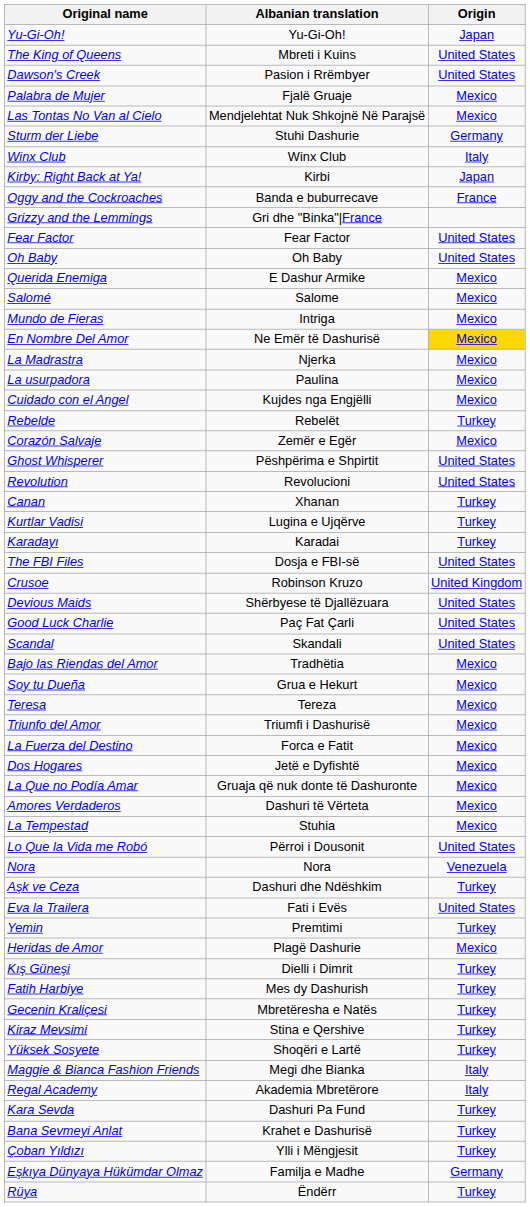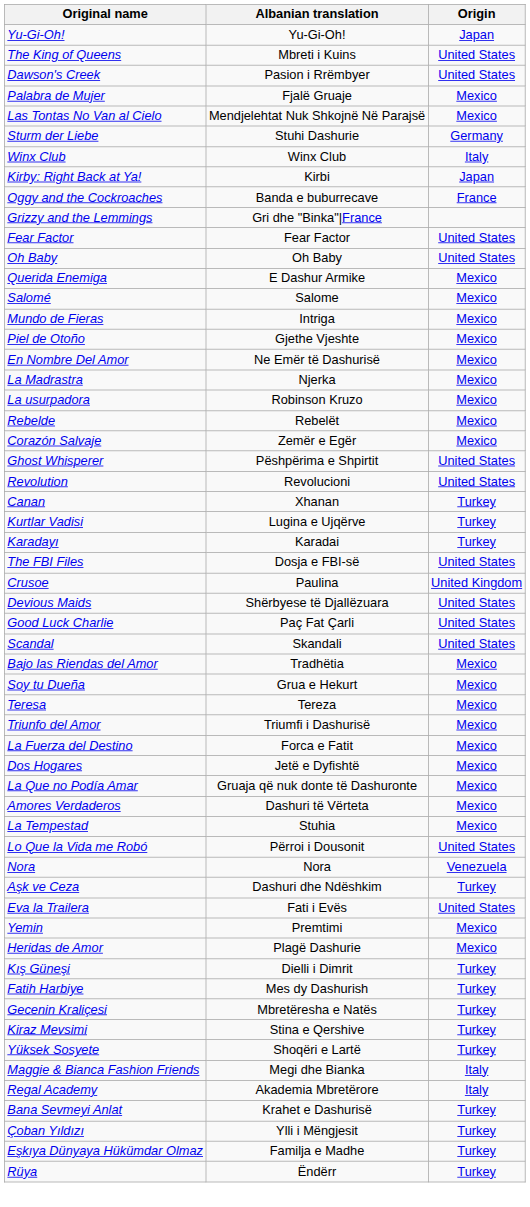+ row: Piel de Otoño | Gjethe Vjeshte | Mexico
En Nombre Del Amor | Origin: gold background -> no background
La usurpadora | Albanian translation: Paulina -> Robinson Kruzo
- row: Cuidado con el Angel | Kujdes nga Engjëlli | Mexico
Rebelde | Origin: Turkey -> Mexico
Crusoe | Albanian translation: Robinson Kruzo -> Paulina
Yemin | Origin: Turkey -> Mexico
- row: Kara Sevda | Dashuri Pa Fund | Turkey
Eşkıya Dünyaya Hükümdar Olmaz | Origin: Germany -> Turkey
